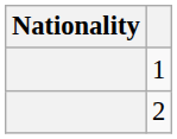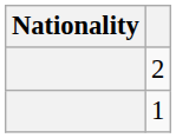rows swapped: 2 <-> 1
